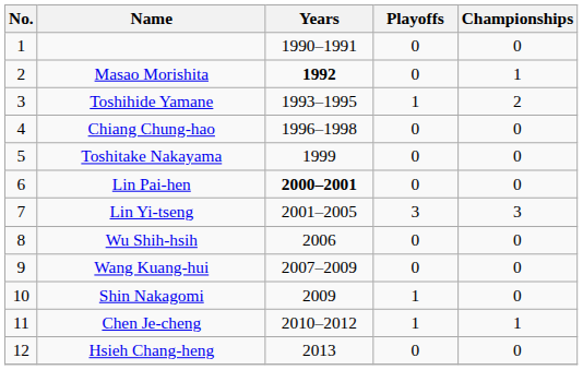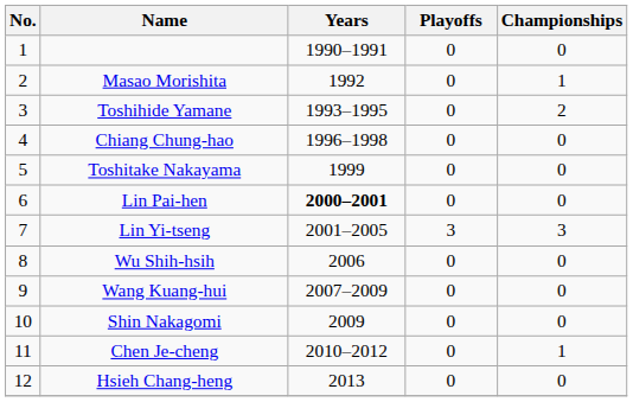Masao Morishita | Years: bold -> normal
Toshihide Yamane | Playoffs: 1 -> 0
Shin Nakagomi | Playoffs: 1 -> 0
Chen Je-cheng | Playoffs: 1 -> 0
